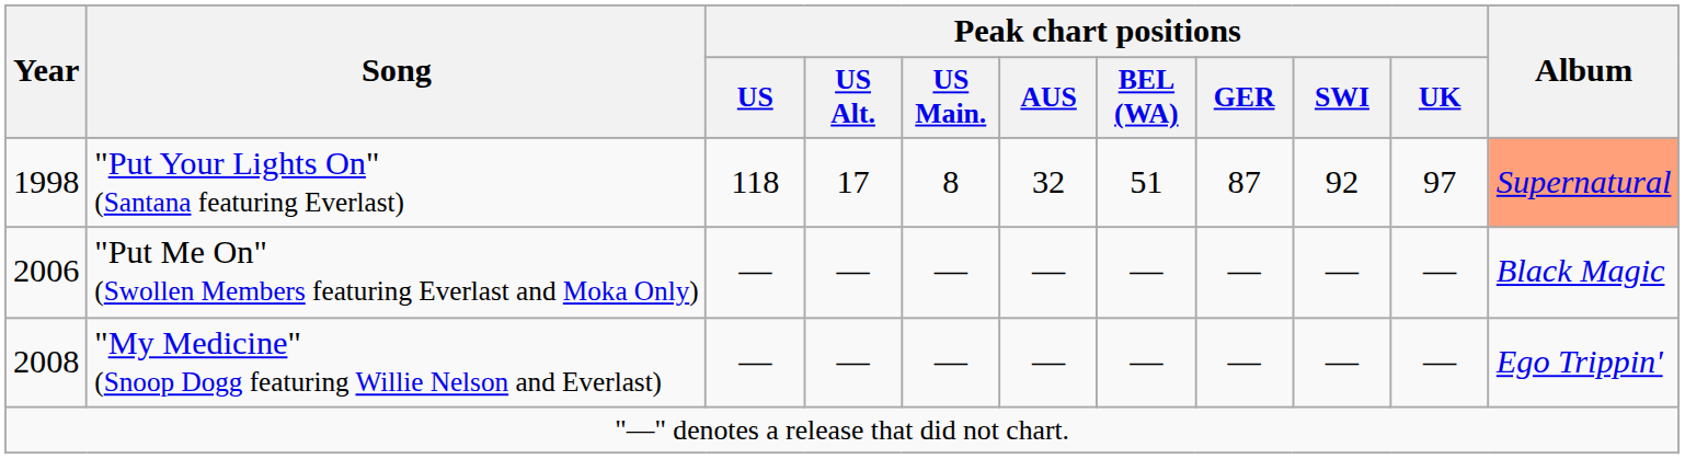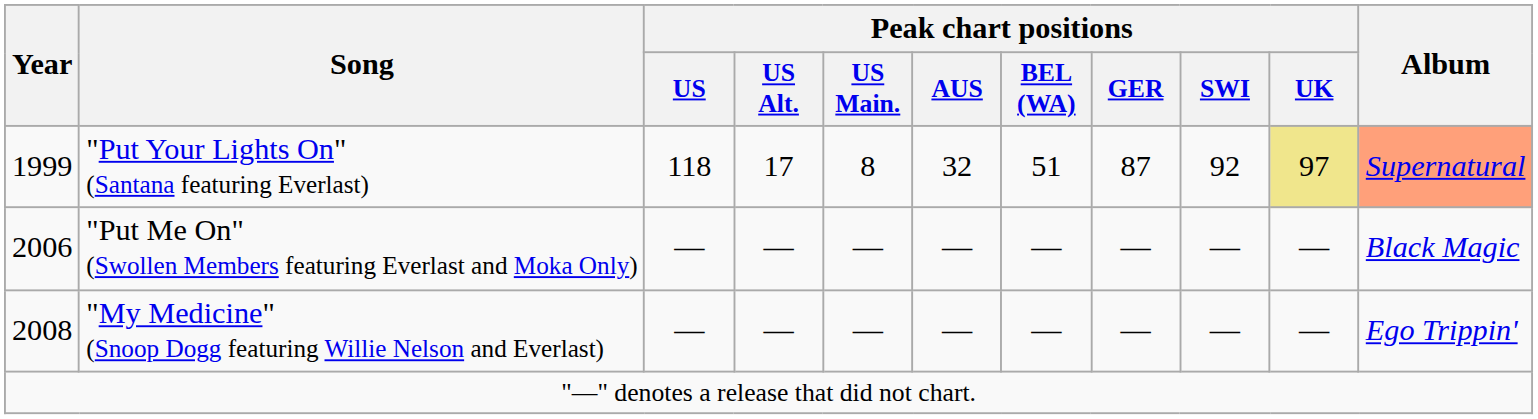"Put Your Lights On" (Santana featuring Everlast) | Year: 1998 -> 1999
"Put Your Lights On" (Santana featuring Everlast) | Peak chart positions / UK: no background -> khaki background
